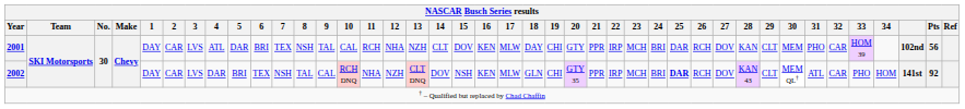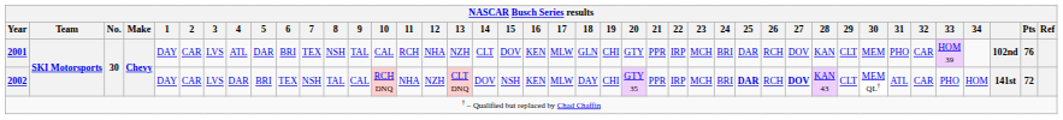2001 | 18: DAY -> GLN
2001 | Pts: 56 -> 76
2002 | 18: GLN -> DAY
2002 | 27: normal -> bold
2002 | Pts: 92 -> 72
